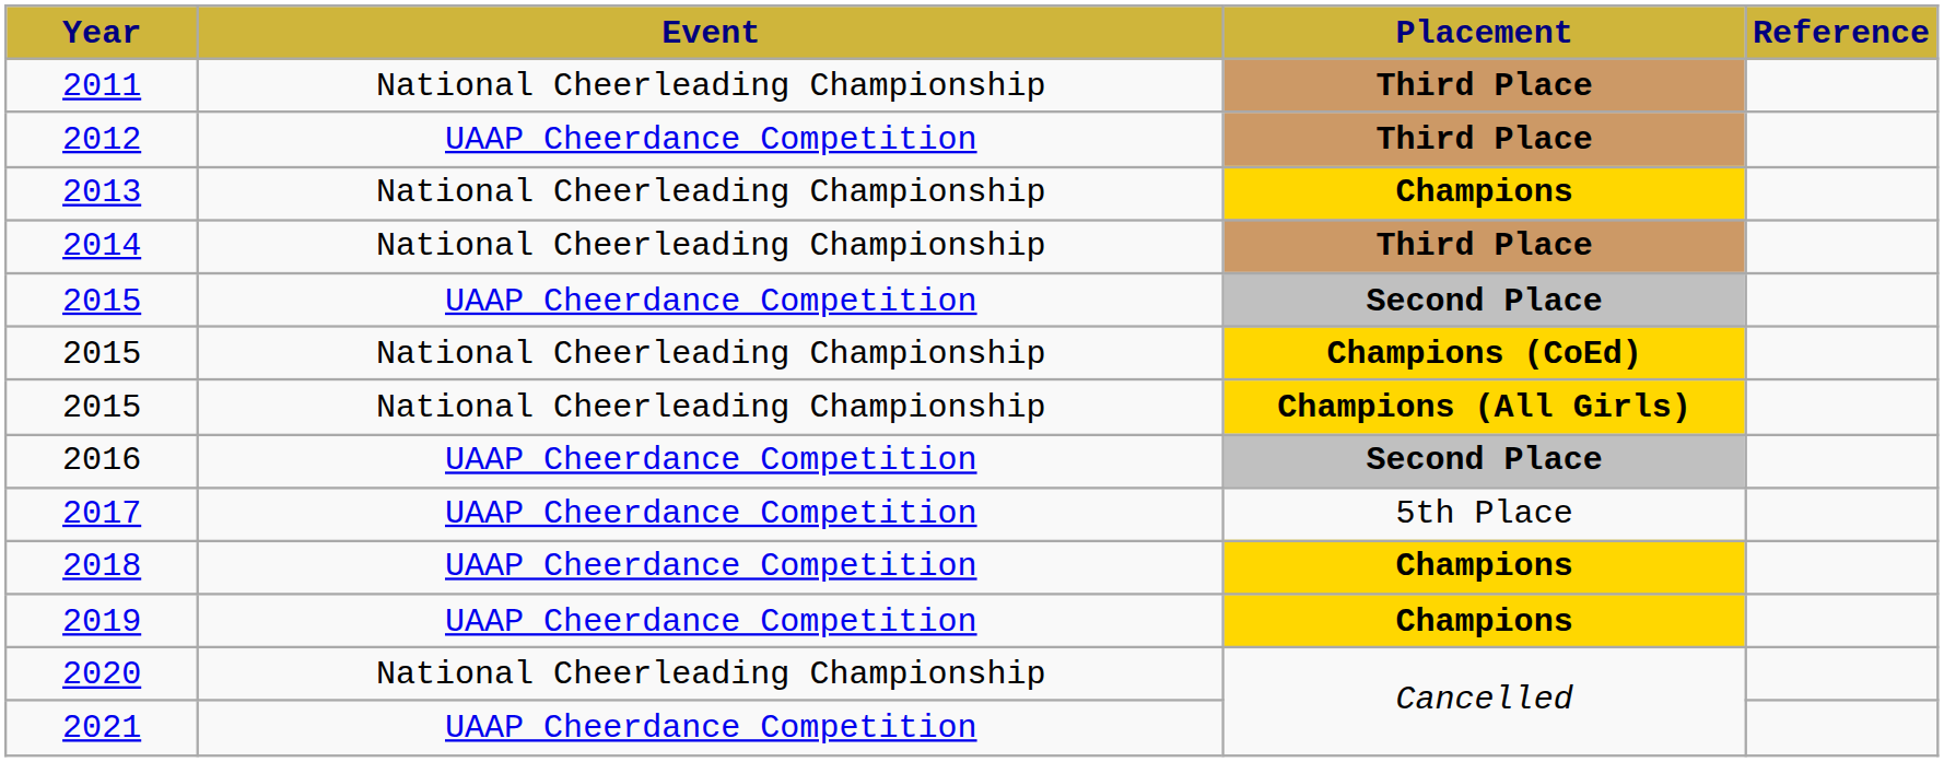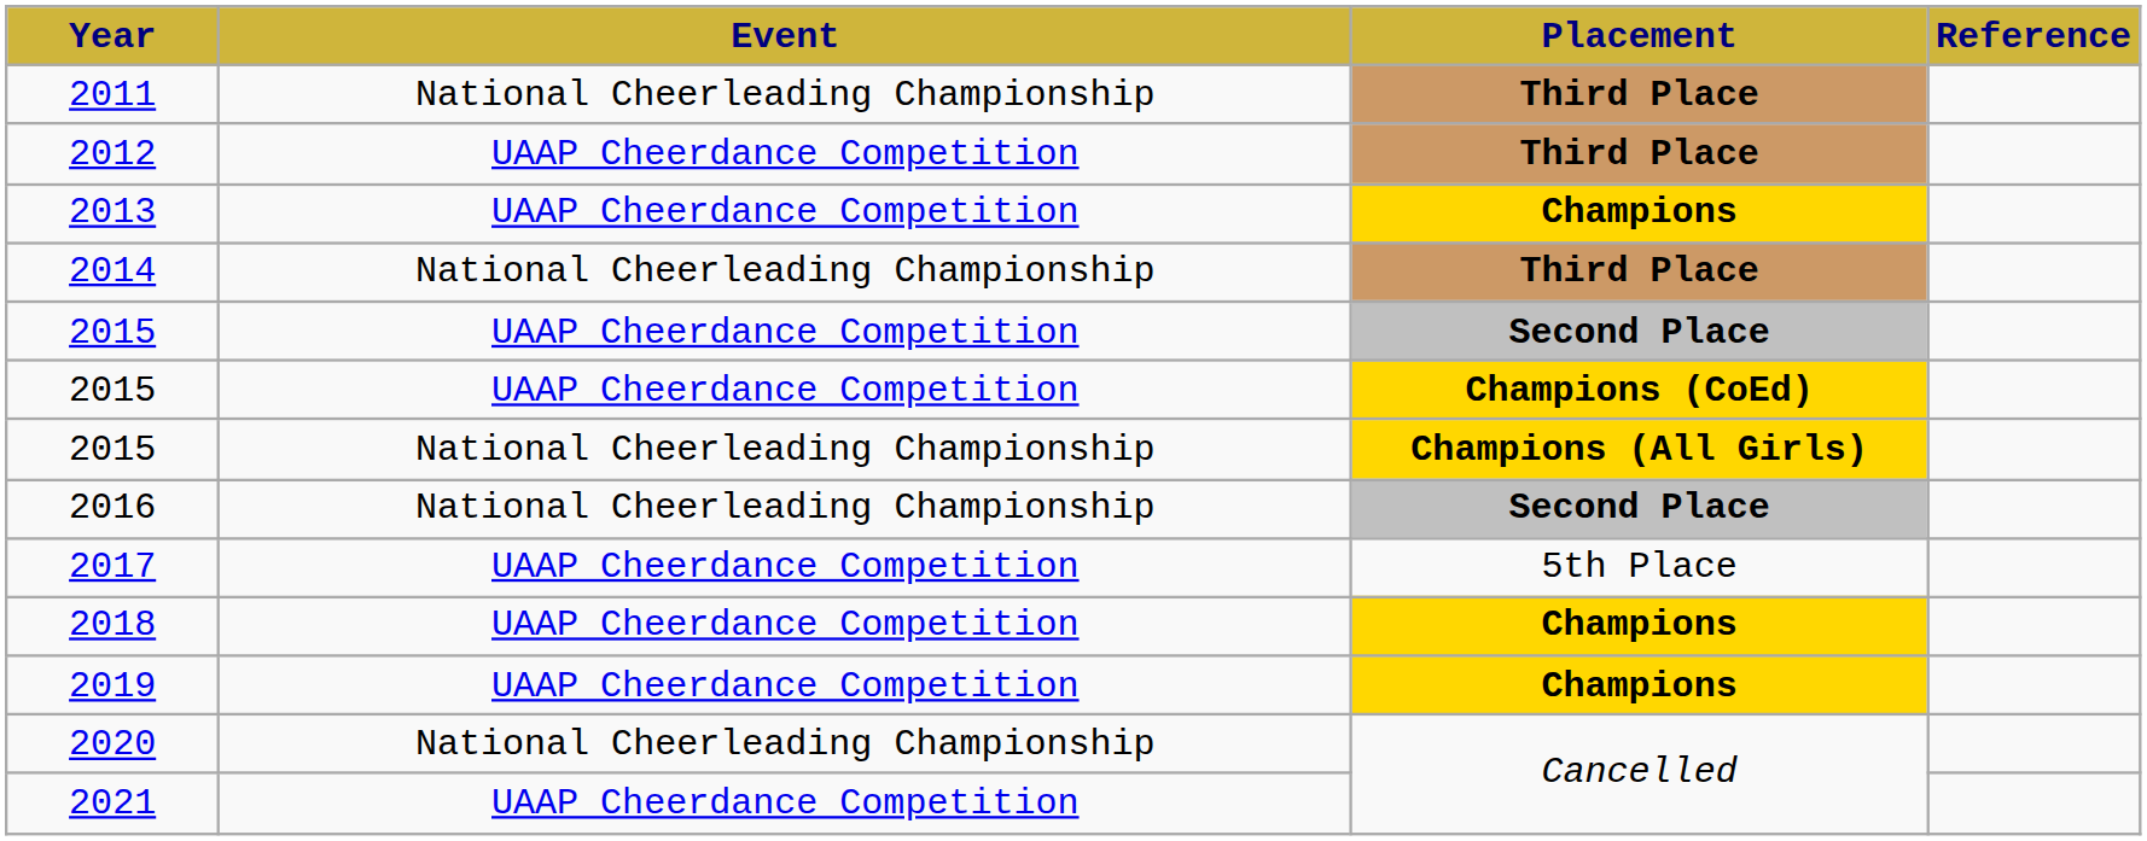2013 | Event: National Cheerleading Championship -> UAAP Cheerdance Competition
2015 / Champions (CoEd) | Event: National Cheerleading Championship -> UAAP Cheerdance Competition
2016 | Event: UAAP Cheerdance Competition -> National Cheerleading Championship
